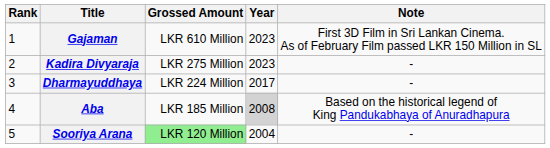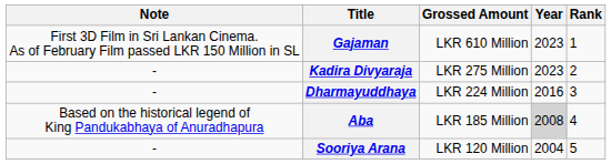columns swapped: Rank <-> Note
Dharmayuddhaya | Year: 2017 -> 2016
Sooriya Arana | Grossed Amount: lightgreen background -> no background
